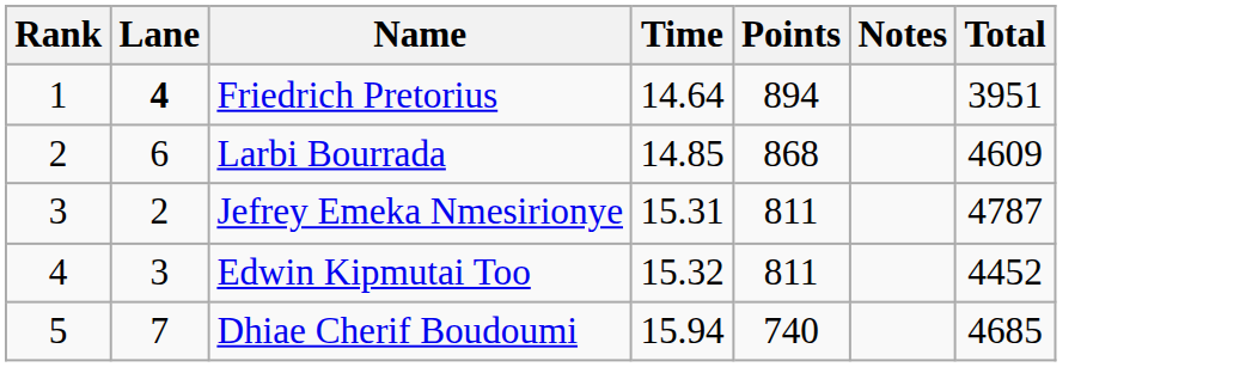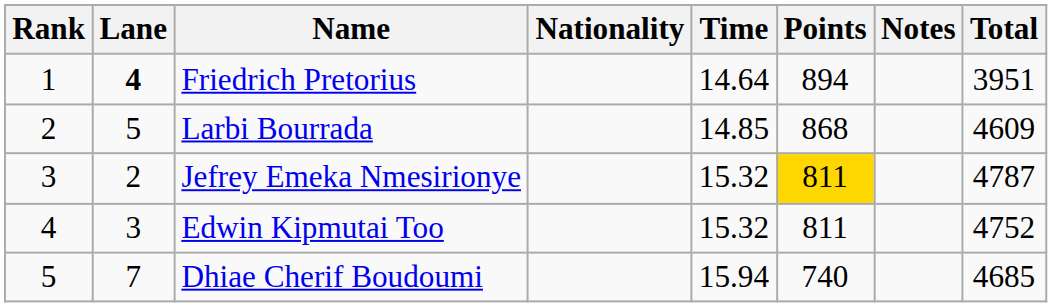+ column: Nationality
Larbi Bourrada | Lane: 6 -> 5
Jefrey Emeka Nmesirionye | Time: 15.31 -> 15.32
Jefrey Emeka Nmesirionye | Points: no background -> gold background
Edwin Kipmutai Too | Total: 4452 -> 4752
